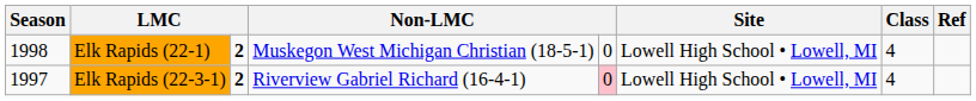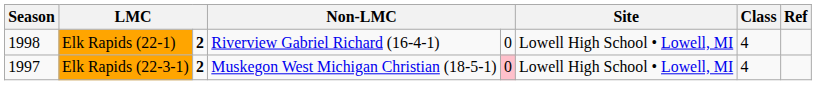Elk Rapids (22-1) | column 4: Muskegon West Michigan Christian (18-5-1) -> Riverview Gabriel Richard (16-4-1)
Elk Rapids (22-3-1) | column 4: Riverview Gabriel Richard (16-4-1) -> Muskegon West Michigan Christian (18-5-1)
